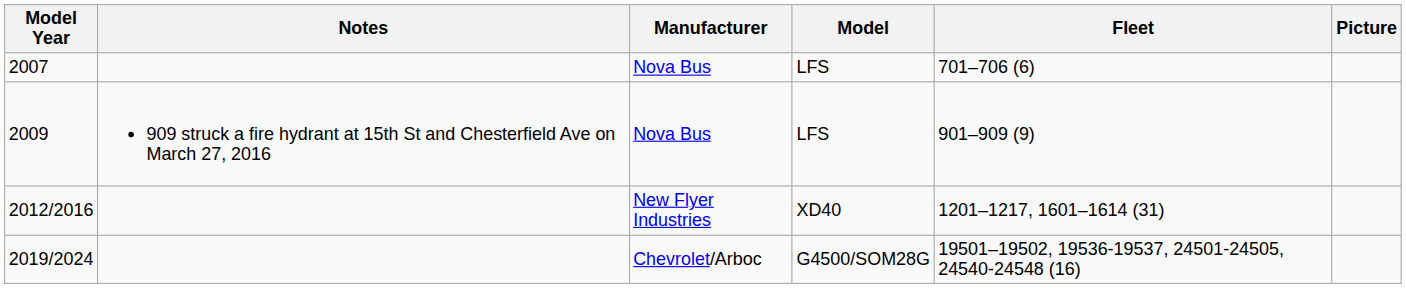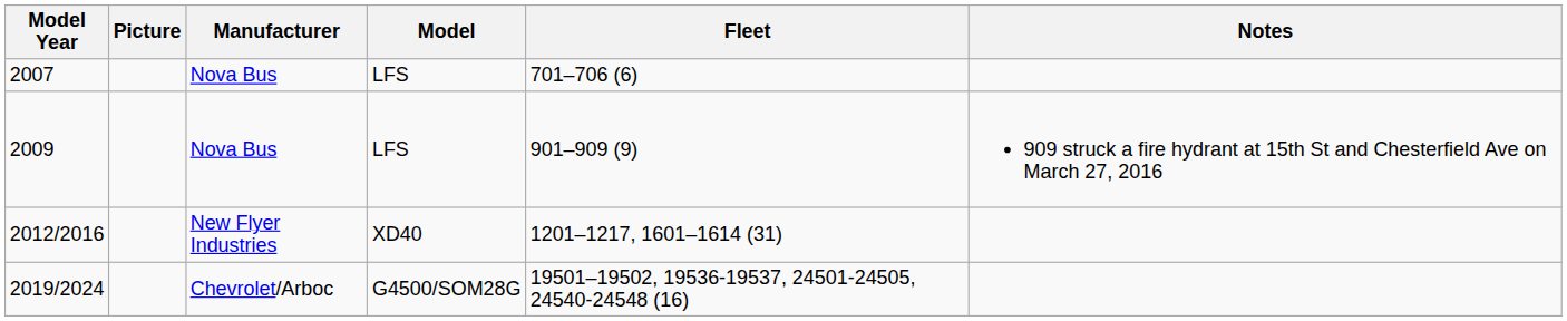columns swapped: Picture <-> Notes
